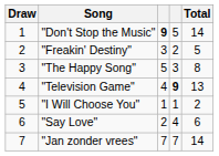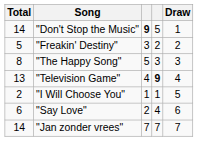columns swapped: Draw <-> Total
